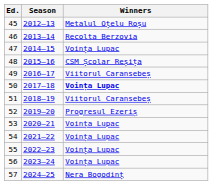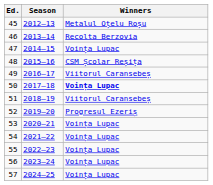57 | Winners: Nera Bogodinț -> Voința Lupac
